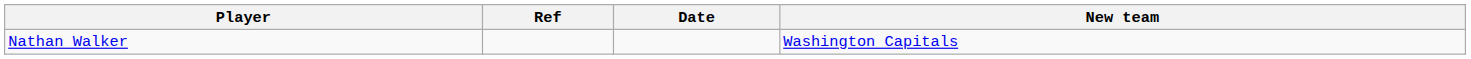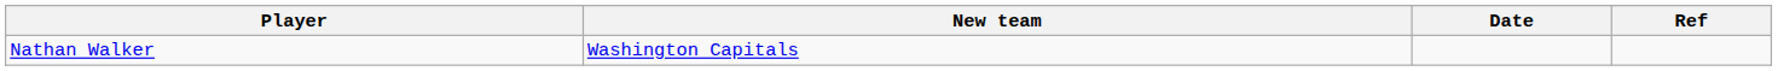columns swapped: New team <-> Ref
